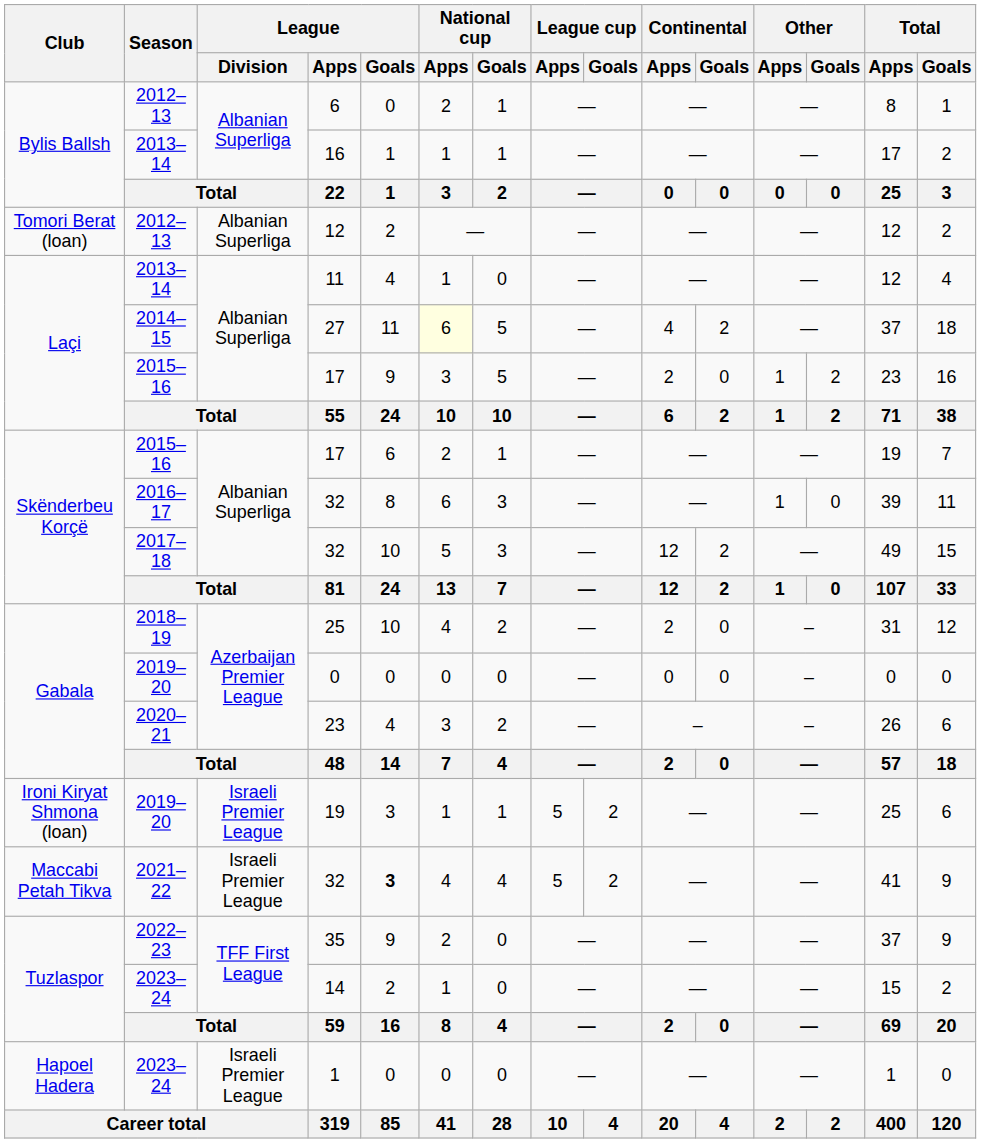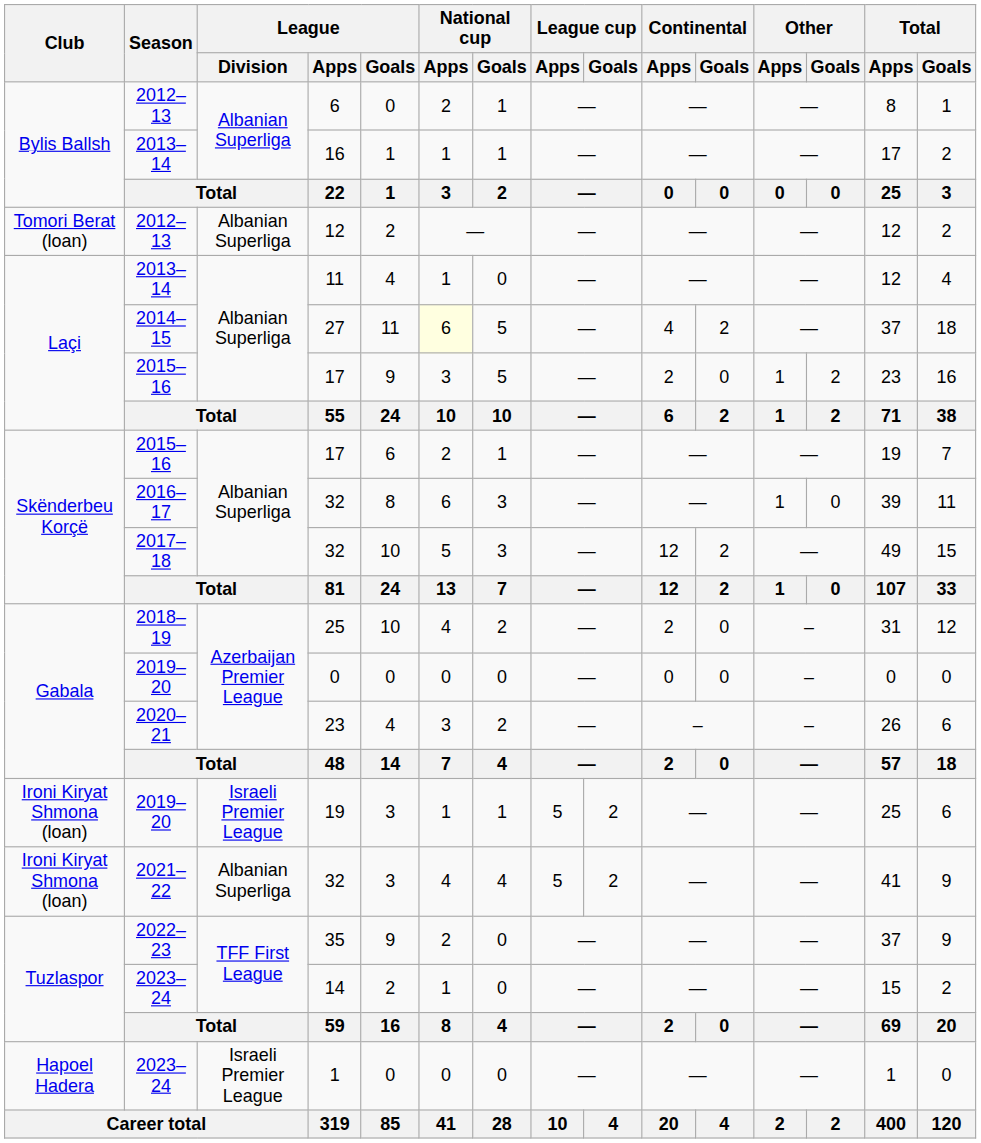2021–22 / 32 | Club: Maccabi Petah Tikva -> Ironi Kiryat Shmona (loan)
2021–22 / 32 | League / Division: Israeli Premier League -> Albanian Superliga
2021–22 / 32 | League / Goals: bold -> normal
